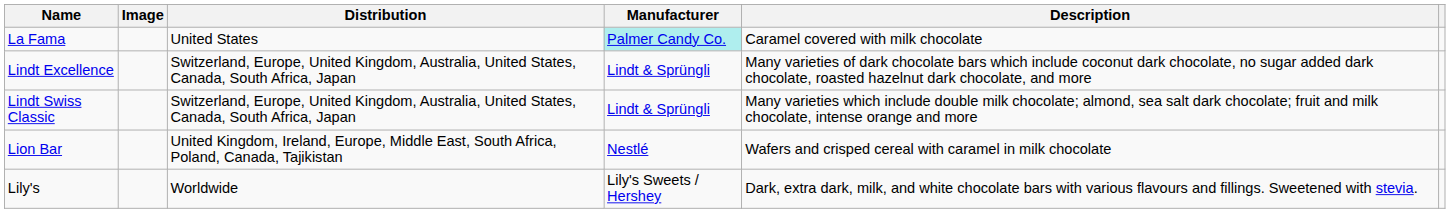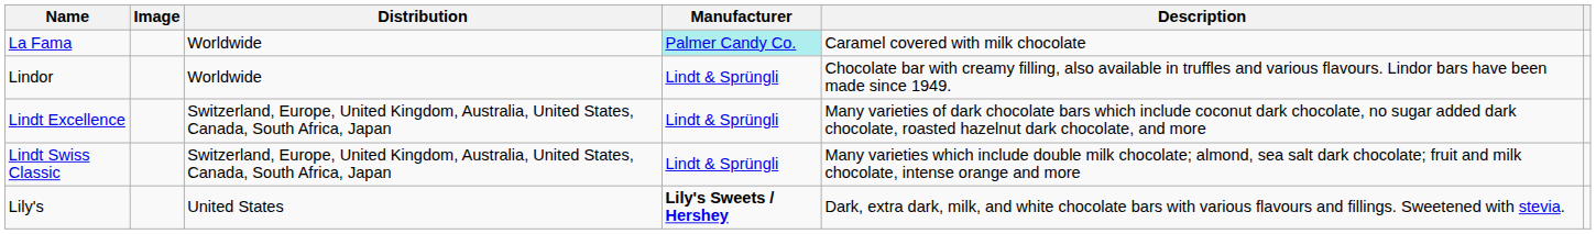La Fama | Distribution: United States -> Worldwide
+ row: Lindor | Worldwide | Lindt & Sprüngli | Chocolate bar with creamy filling, also available in truffles and various flavours. Lindor bars have been made since 1949.
- row: Lion Bar | United Kingdom, Ireland, Europe, Middle East, South Africa, Poland, Canada, Tajikistan | Nestlé | Wafers and crisped cereal with caramel in milk chocolate
Lily's | Distribution: Worldwide -> United States
Lily's | Manufacturer: normal -> bold
